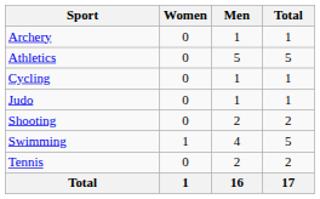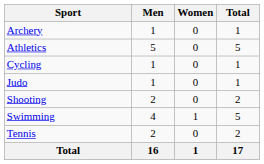columns swapped: Men <-> Women
